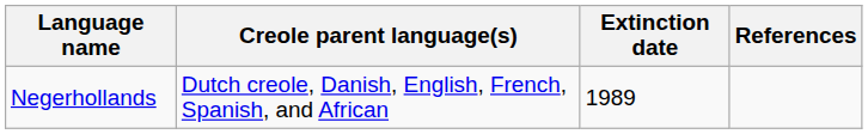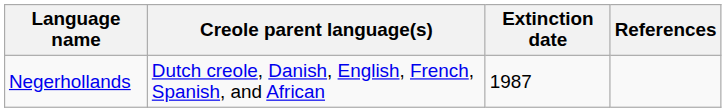Negerhollands | Extinction date: 1989 -> 1987
